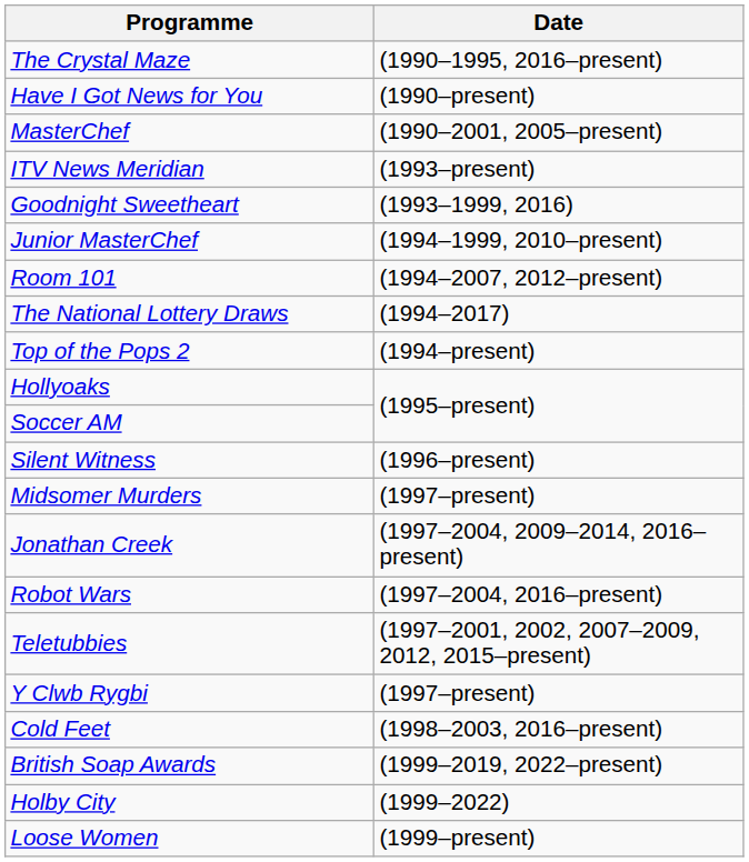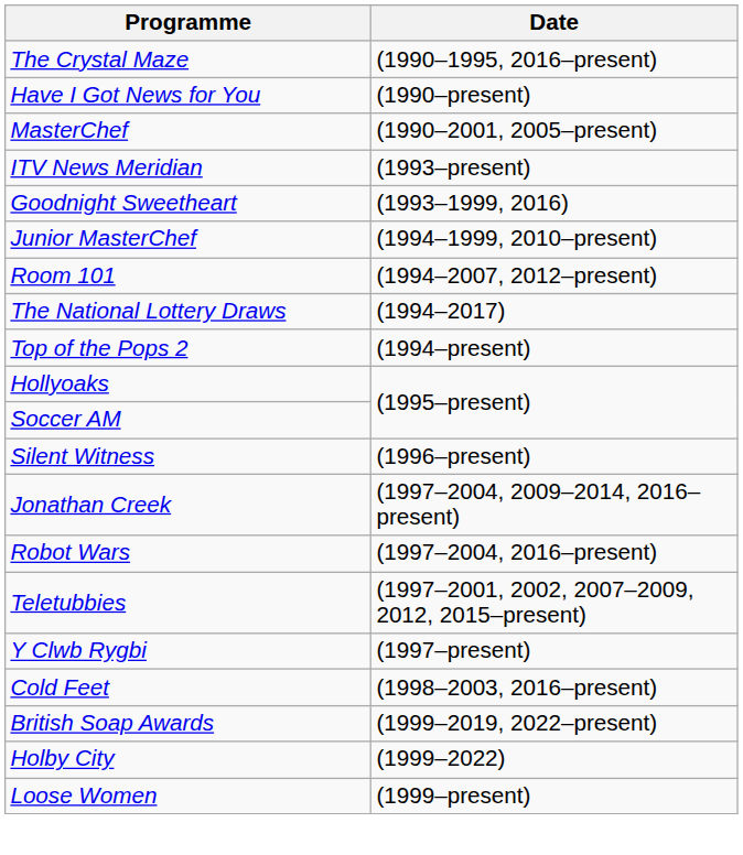- row: Midsomer Murders | (1997–present)
